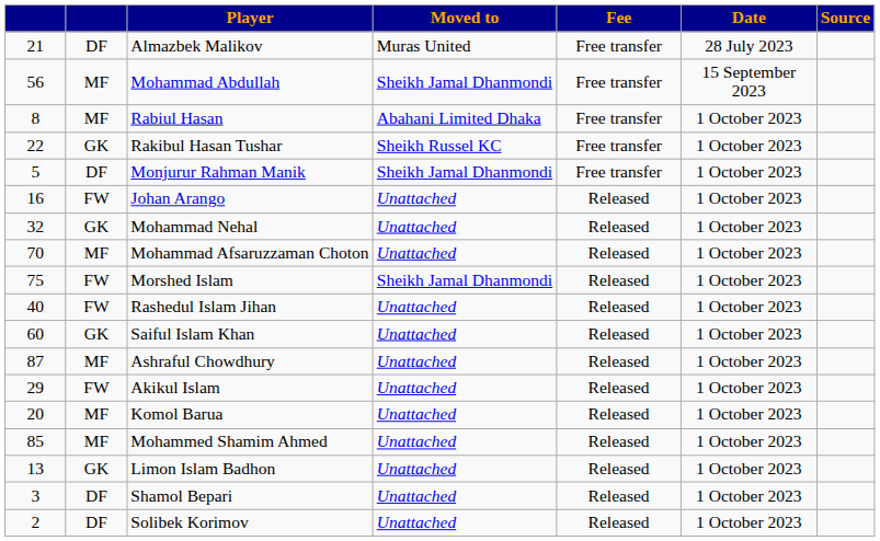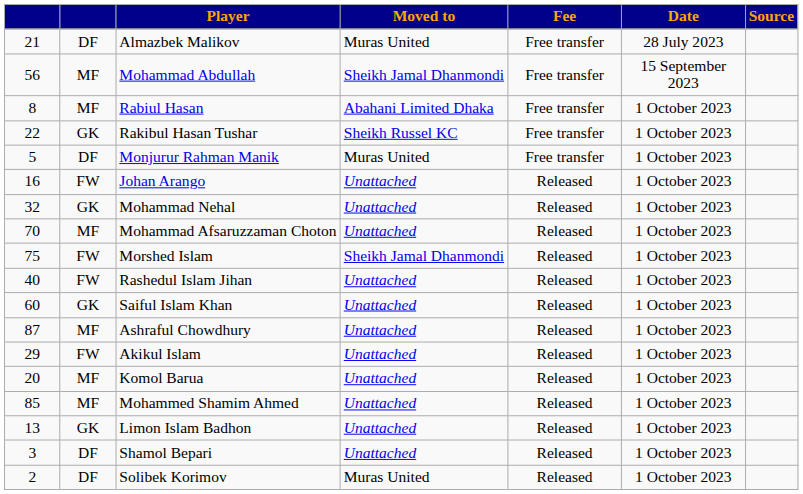Monjurur Rahman Manik | Moved to: Sheikh Jamal Dhanmondi -> Muras United
Solibek Korimov | Moved to: Unattached -> Muras United
